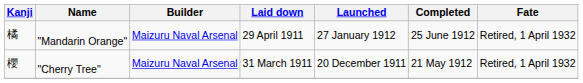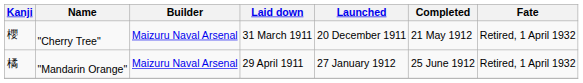rows swapped: "Cherry Tree" <-> "Mandarin Orange"
